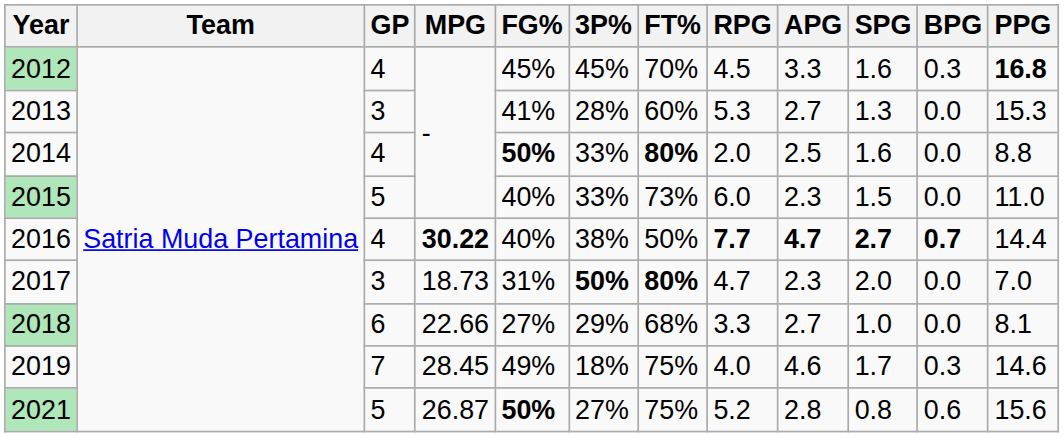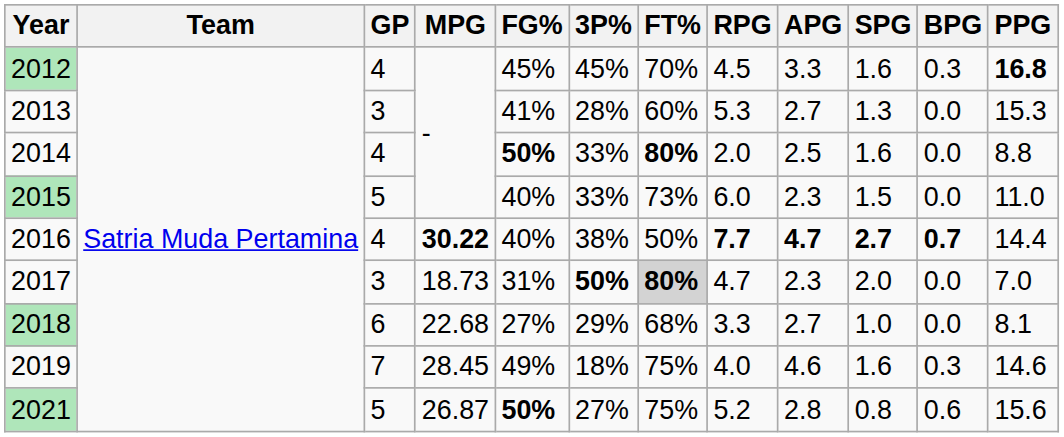2017 | FT%: no background -> lightgrey background
2018 | MPG: 22.66 -> 22.68
2019 | SPG: 1.7 -> 1.6
